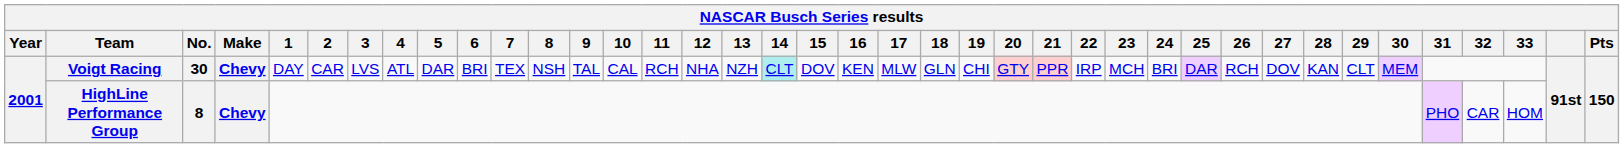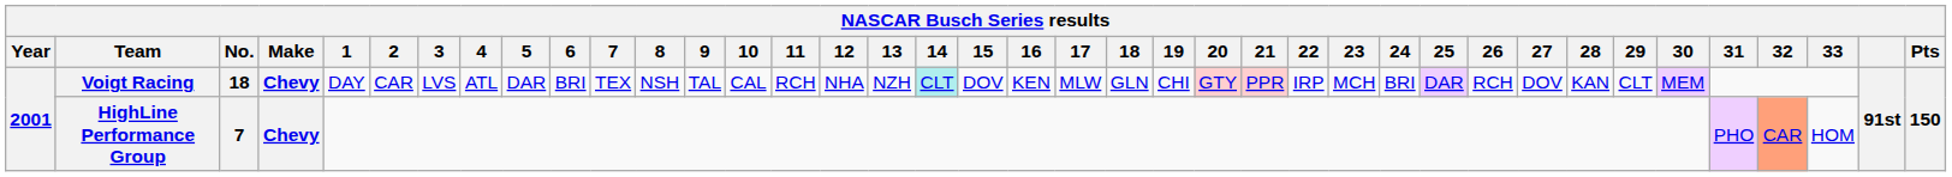Voigt Racing | No.: 30 -> 18
HighLine Performance Group | No.: 8 -> 7
HighLine Performance Group | 32: no background -> lightsalmon background
